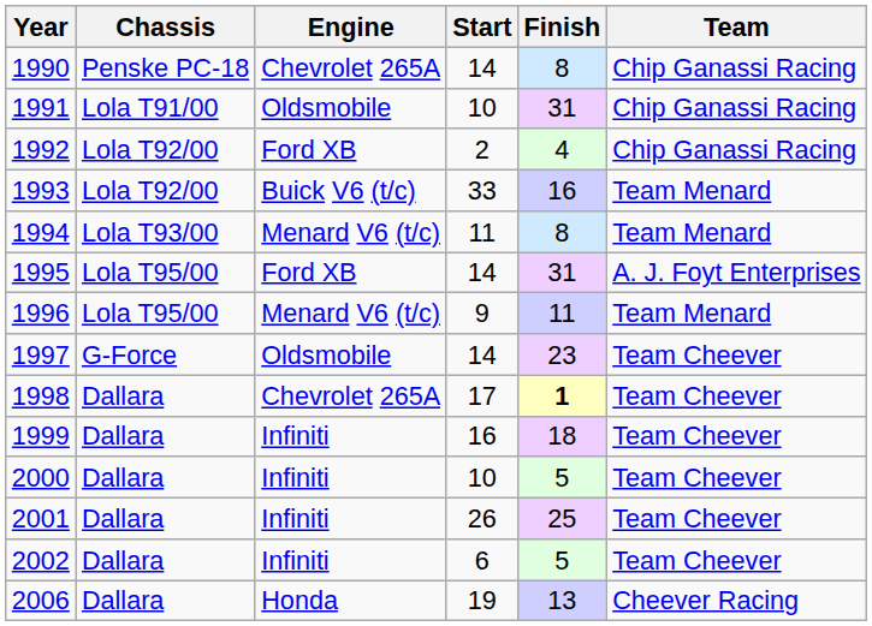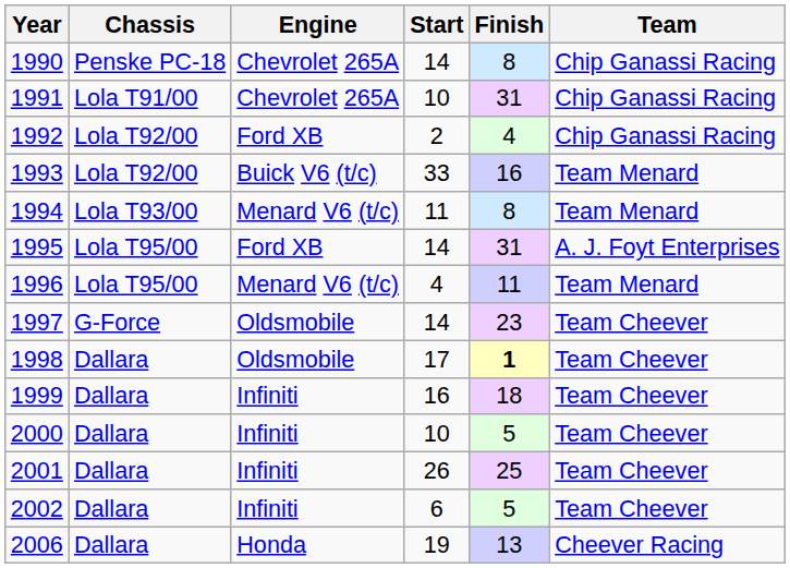1991 | Engine: Oldsmobile -> Chevrolet 265A
1996 | Start: 9 -> 4
1998 | Engine: Chevrolet 265A -> Oldsmobile
